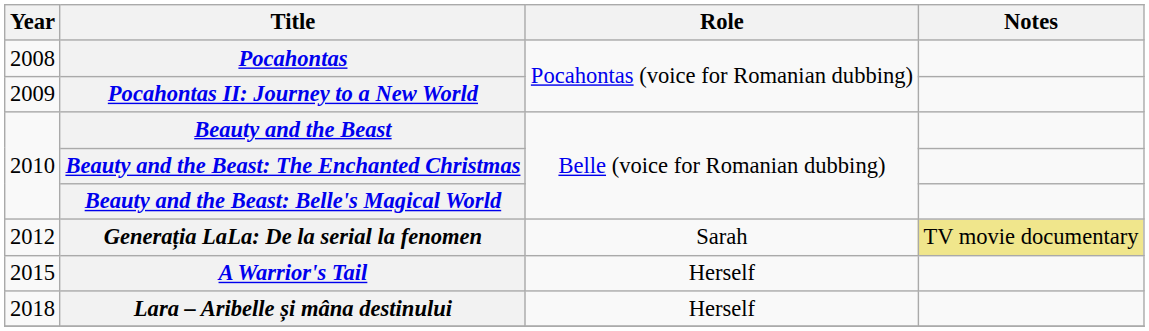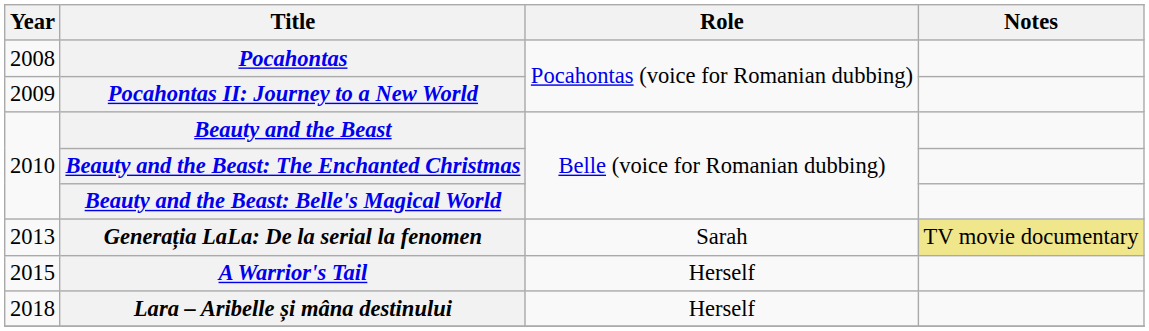Generația LaLa: De la serial la fenomen | Year: 2012 -> 2013
